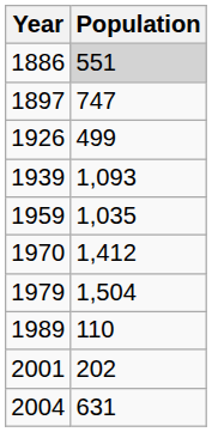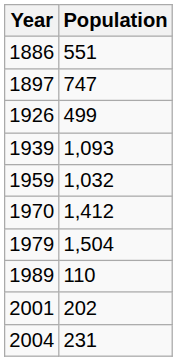1886 | Population: lightgrey background -> no background
1959 | Population: 1,035 -> 1,032
2004 | Population: 631 -> 231
